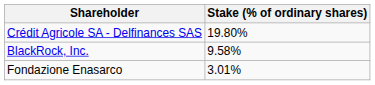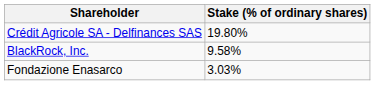Fondazione Enasarco | Stake (% of ordinary shares): 3.01% -> 3.03%
